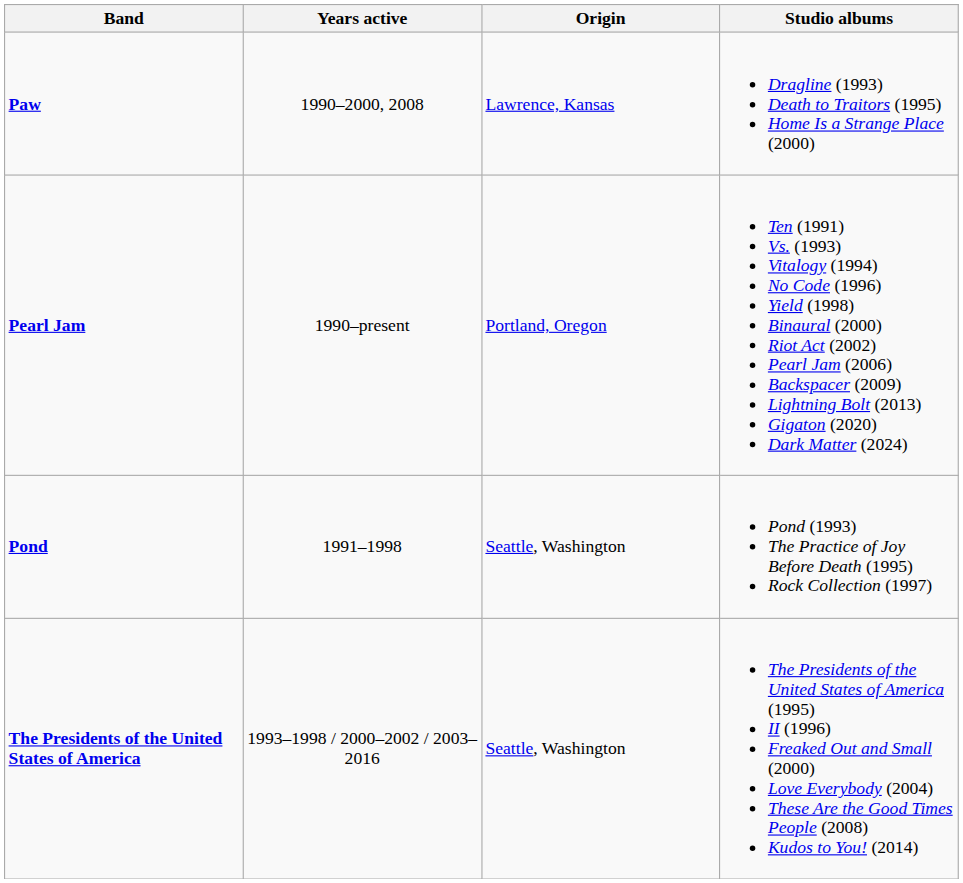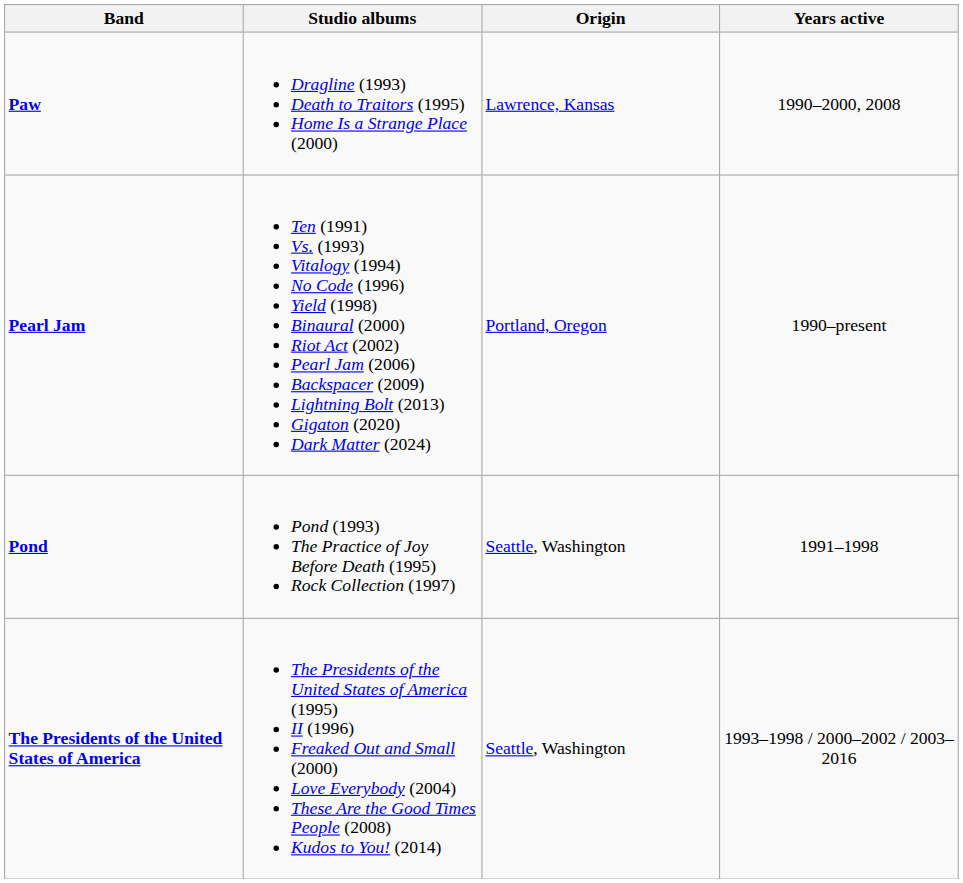columns swapped: Years active <-> Studio albums
